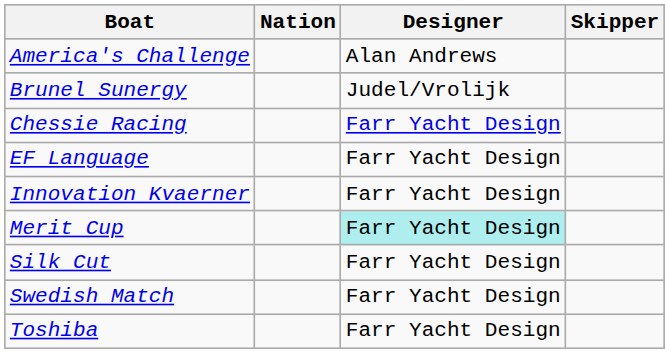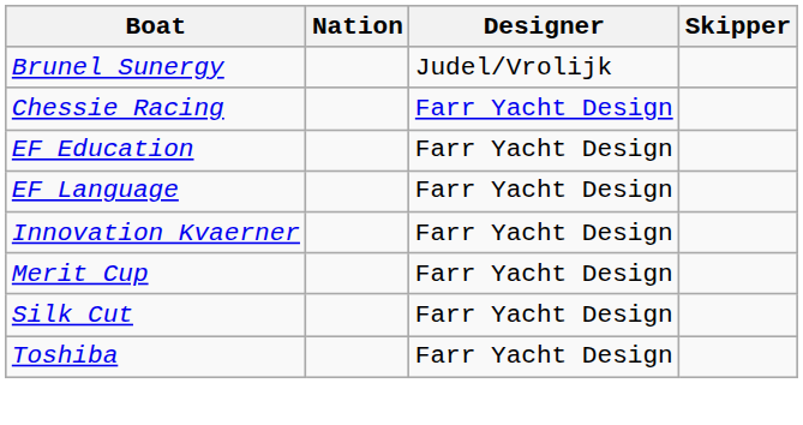- row: America's Challenge | Alan Andrews
+ row: EF Education | Farr Yacht Design
Merit Cup | Designer: paleturquoise background -> no background
- row: Swedish Match | Farr Yacht Design
